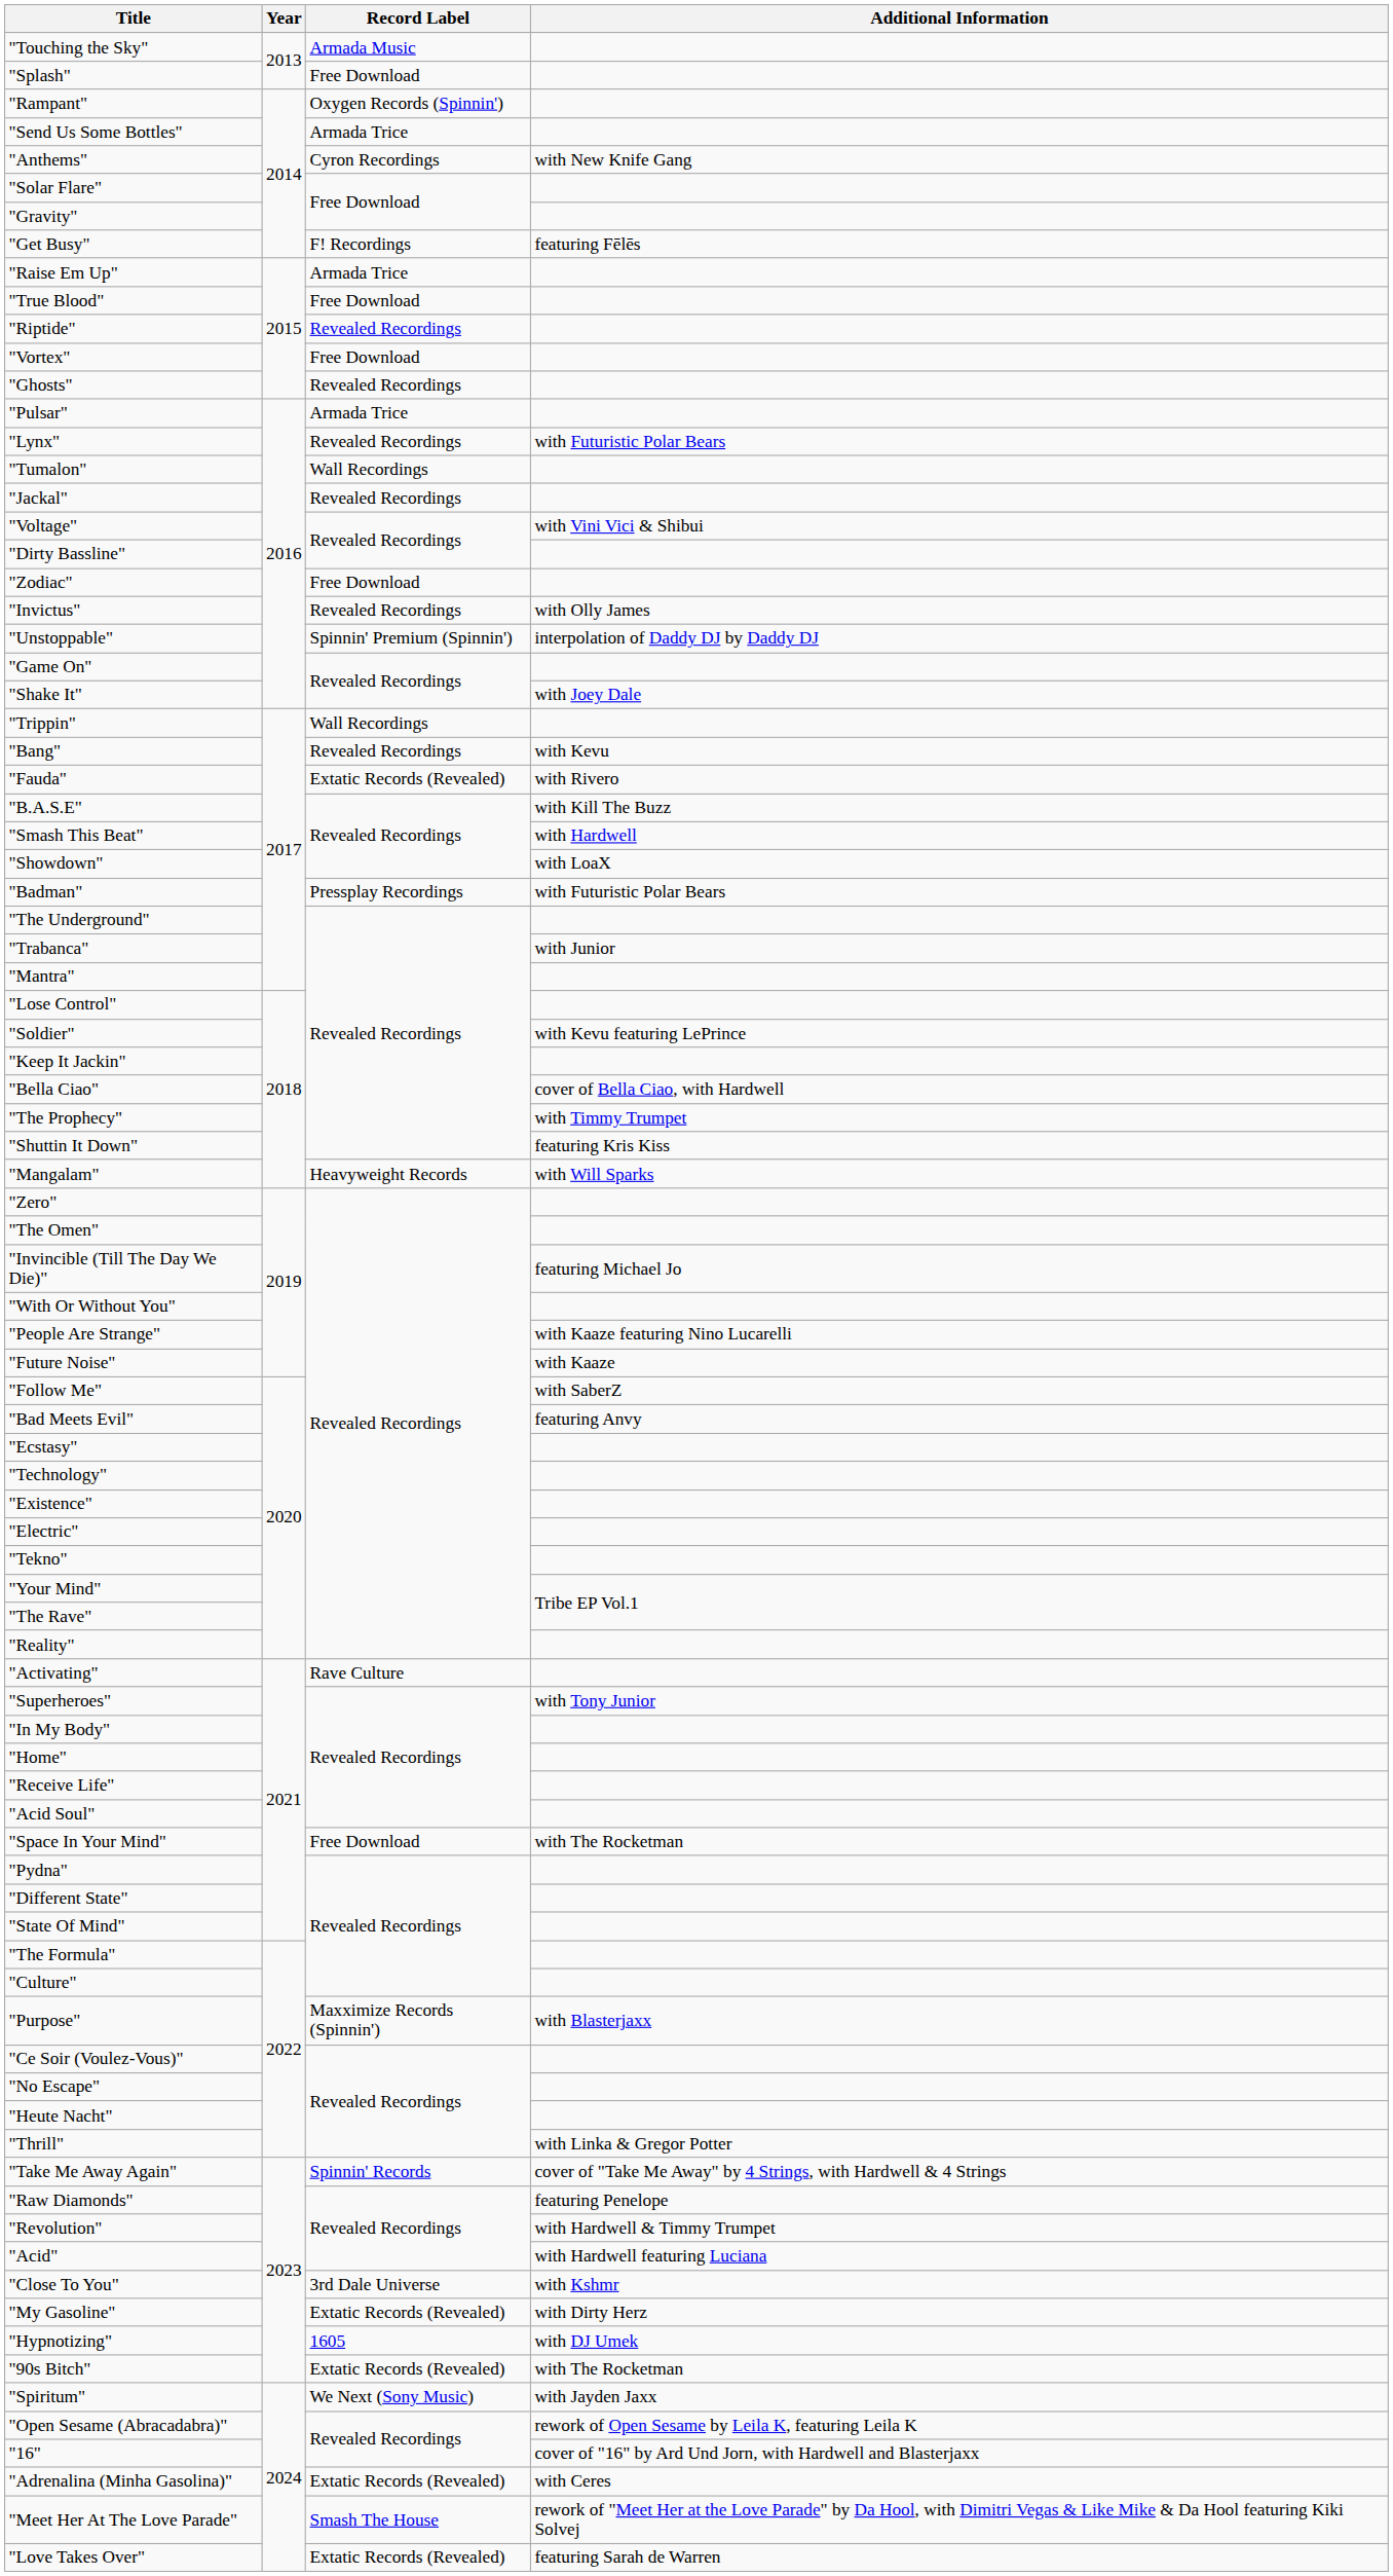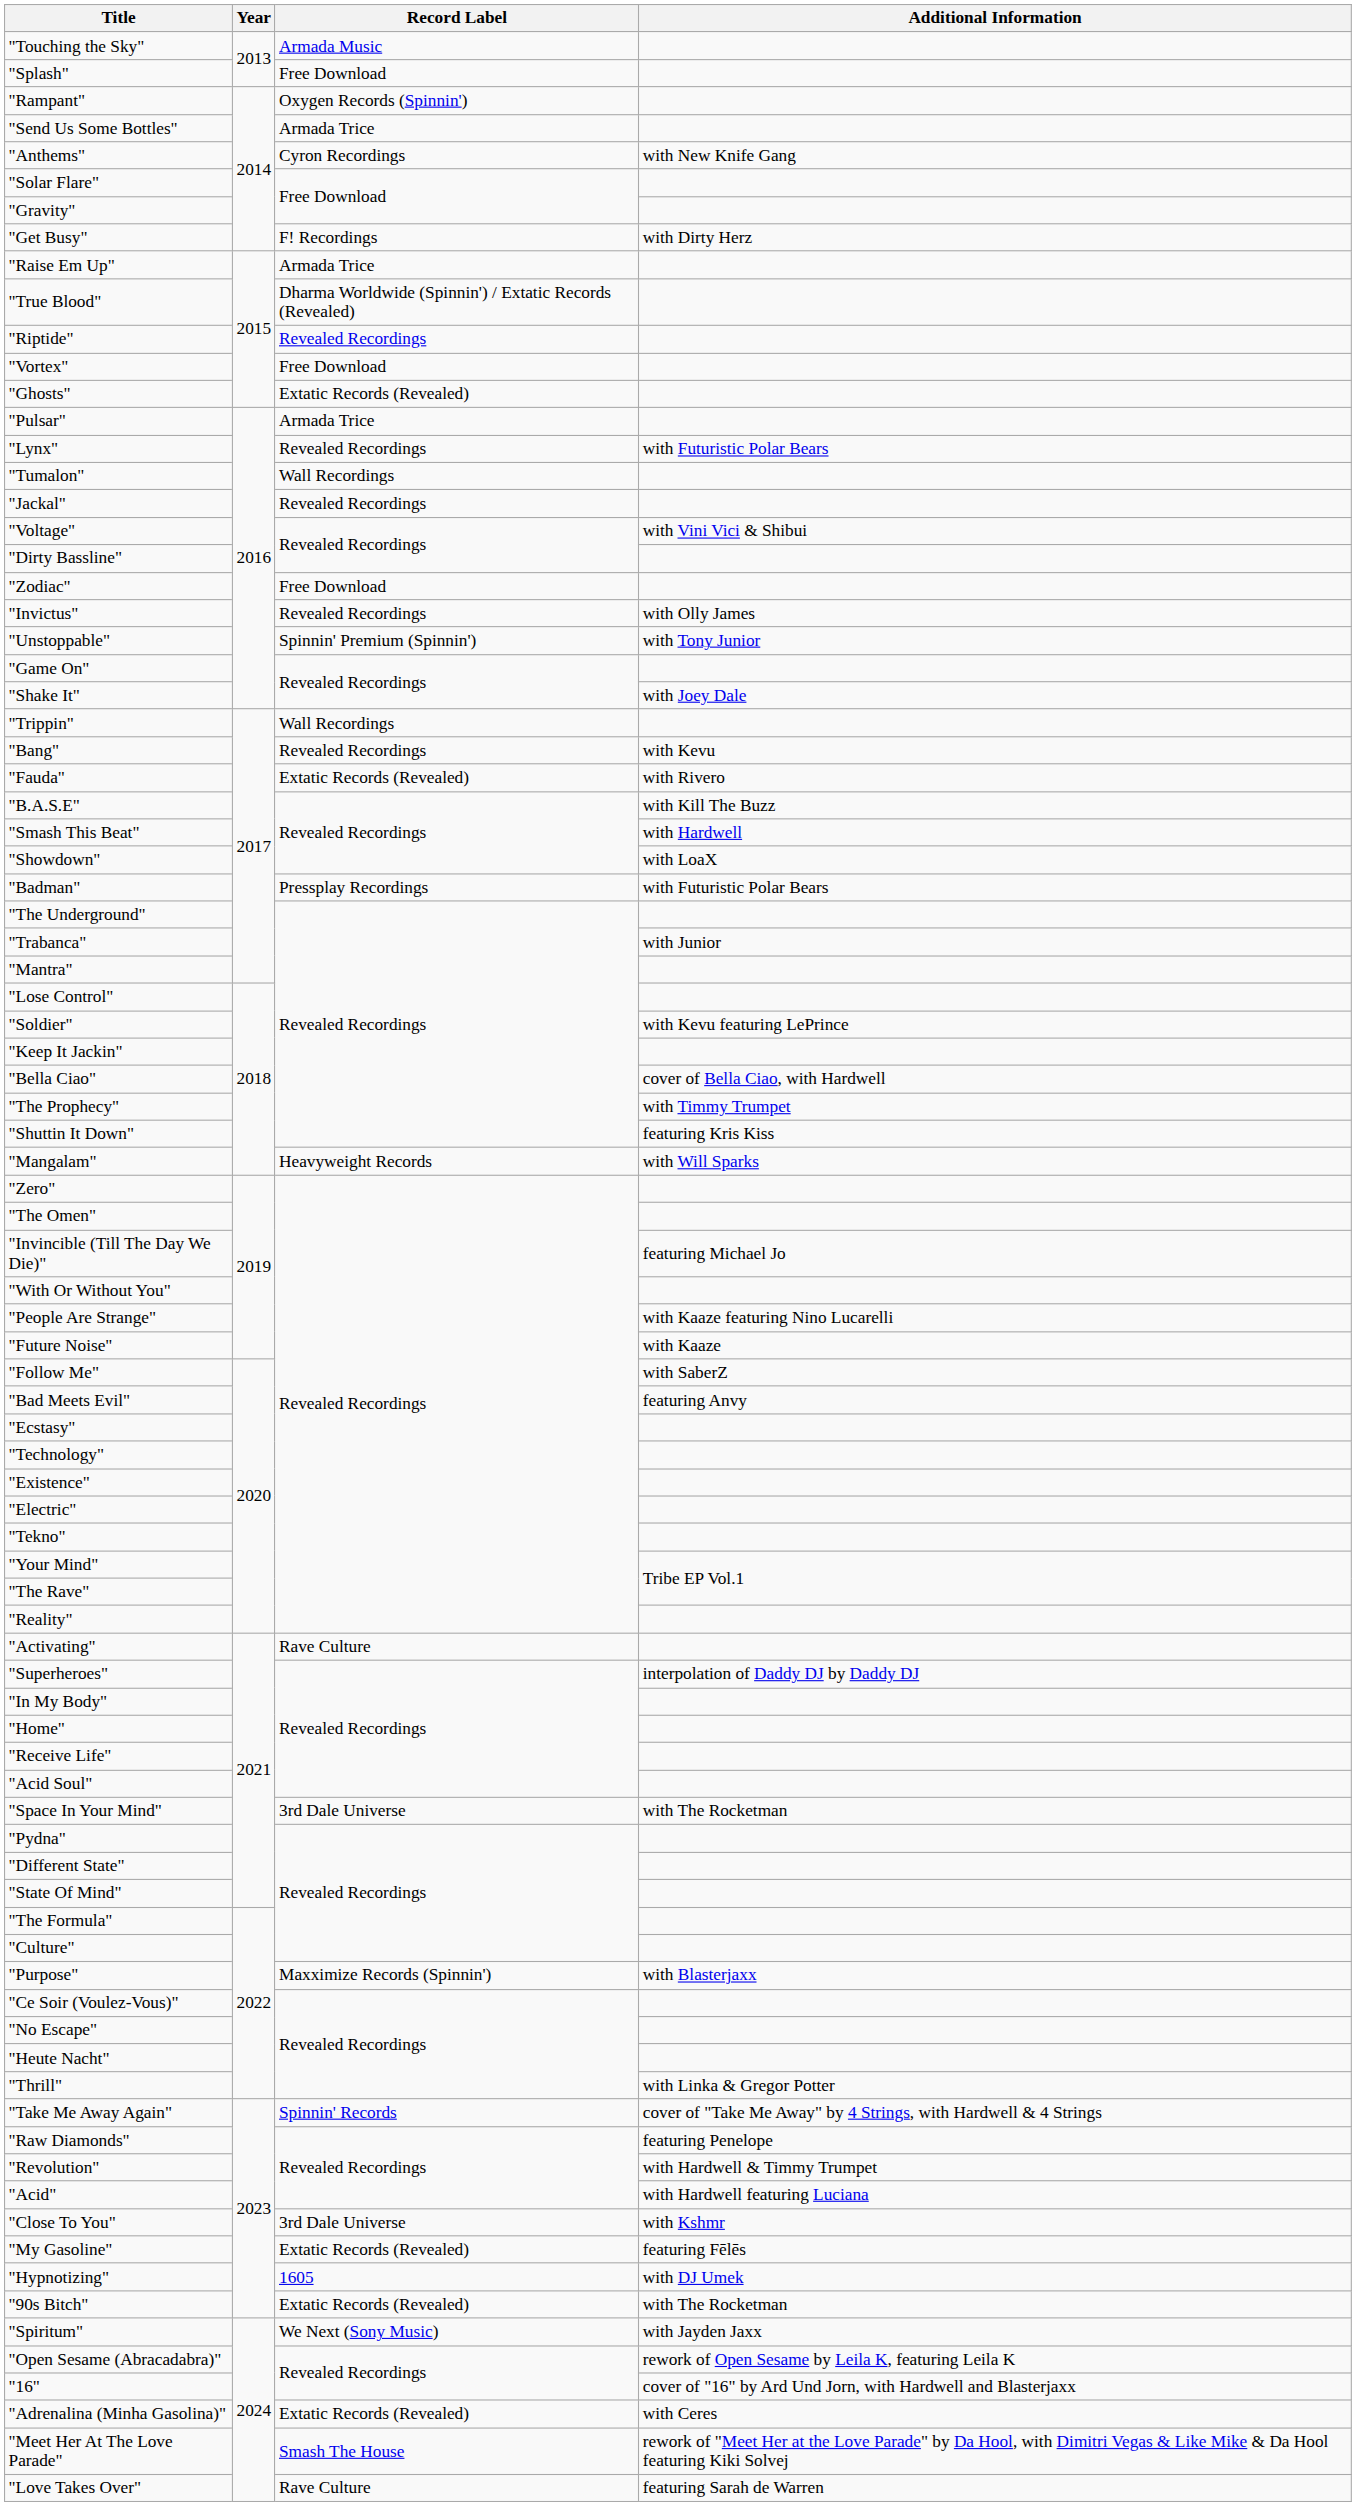"Get Busy" | Additional Information: featuring Fēlēs -> with Dirty Herz
"True Blood" | Record Label: Free Download -> Dharma Worldwide (Spinnin') / Extatic Records (Revealed)
"Ghosts" | Record Label: Revealed Recordings -> Extatic Records (Revealed)
"Unstoppable" | Additional Information: interpolation of Daddy DJ by Daddy DJ -> with Tony Junior
"Superheroes" | Additional Information: with Tony Junior -> interpolation of Daddy DJ by Daddy DJ
"Space In Your Mind" | Record Label: Free Download -> 3rd Dale Universe
"My Gasoline" | Additional Information: with Dirty Herz -> featuring Fēlēs
"Love Takes Over" | Record Label: Extatic Records (Revealed) -> Rave Culture
